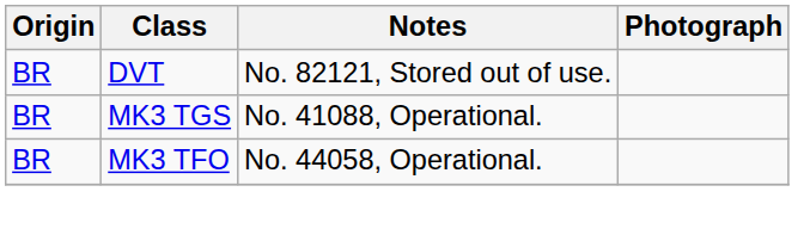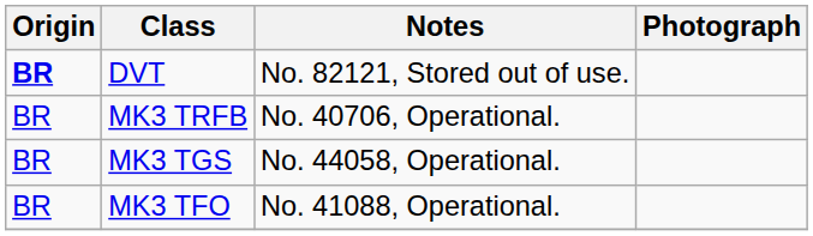DVT | Origin: normal -> bold
+ row: BR | MK3 TRFB | No. 40706, Operational.
MK3 TGS | Notes: No. 41088, Operational. -> No. 44058, Operational.
MK3 TFO | Notes: No. 44058, Operational. -> No. 41088, Operational.
